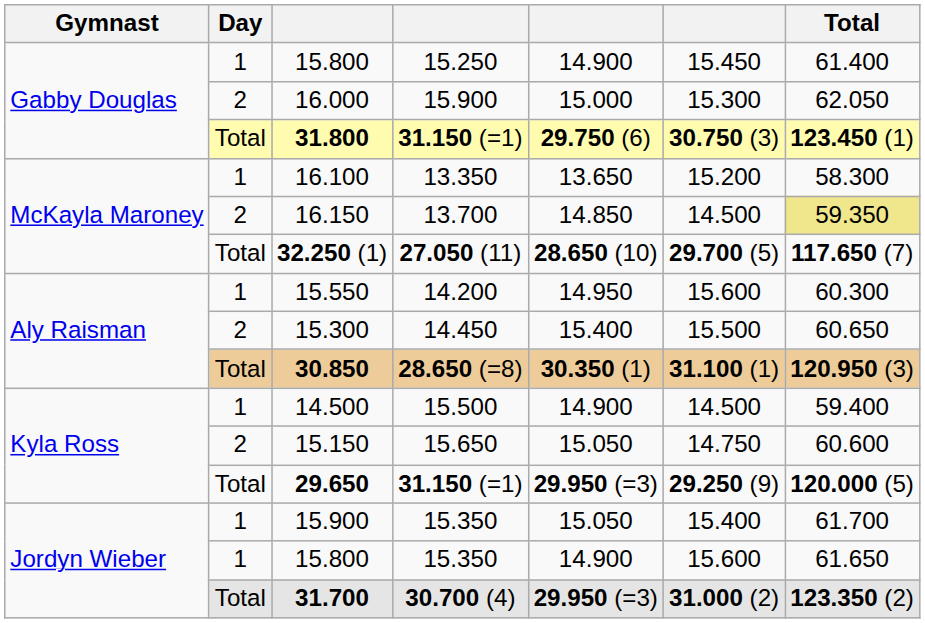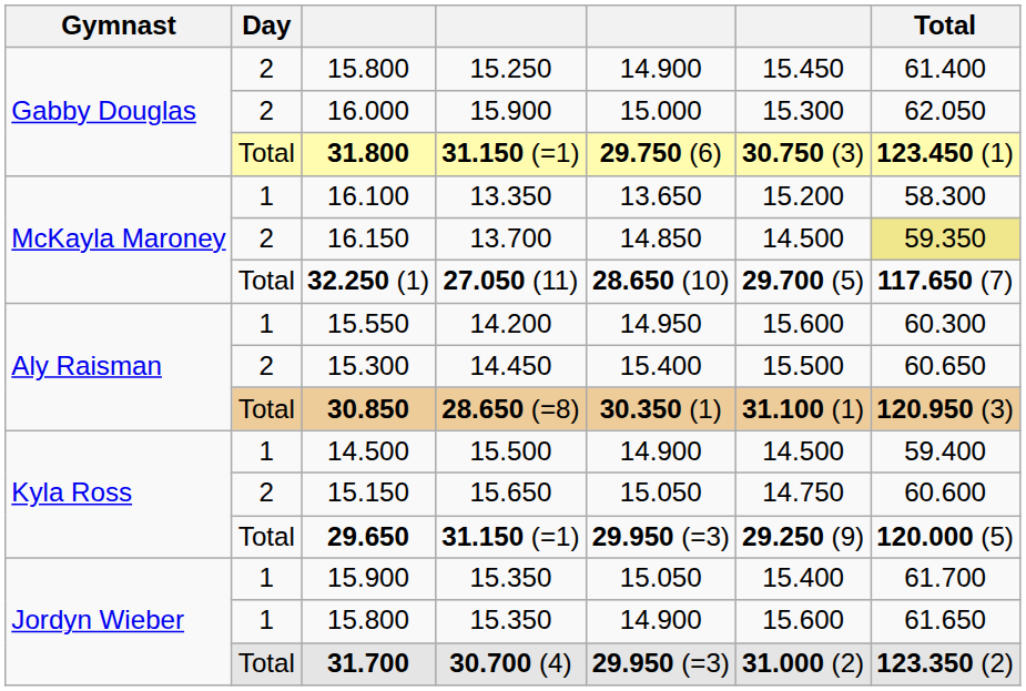15.800 / 15.250 | Day: 1 -> 2
